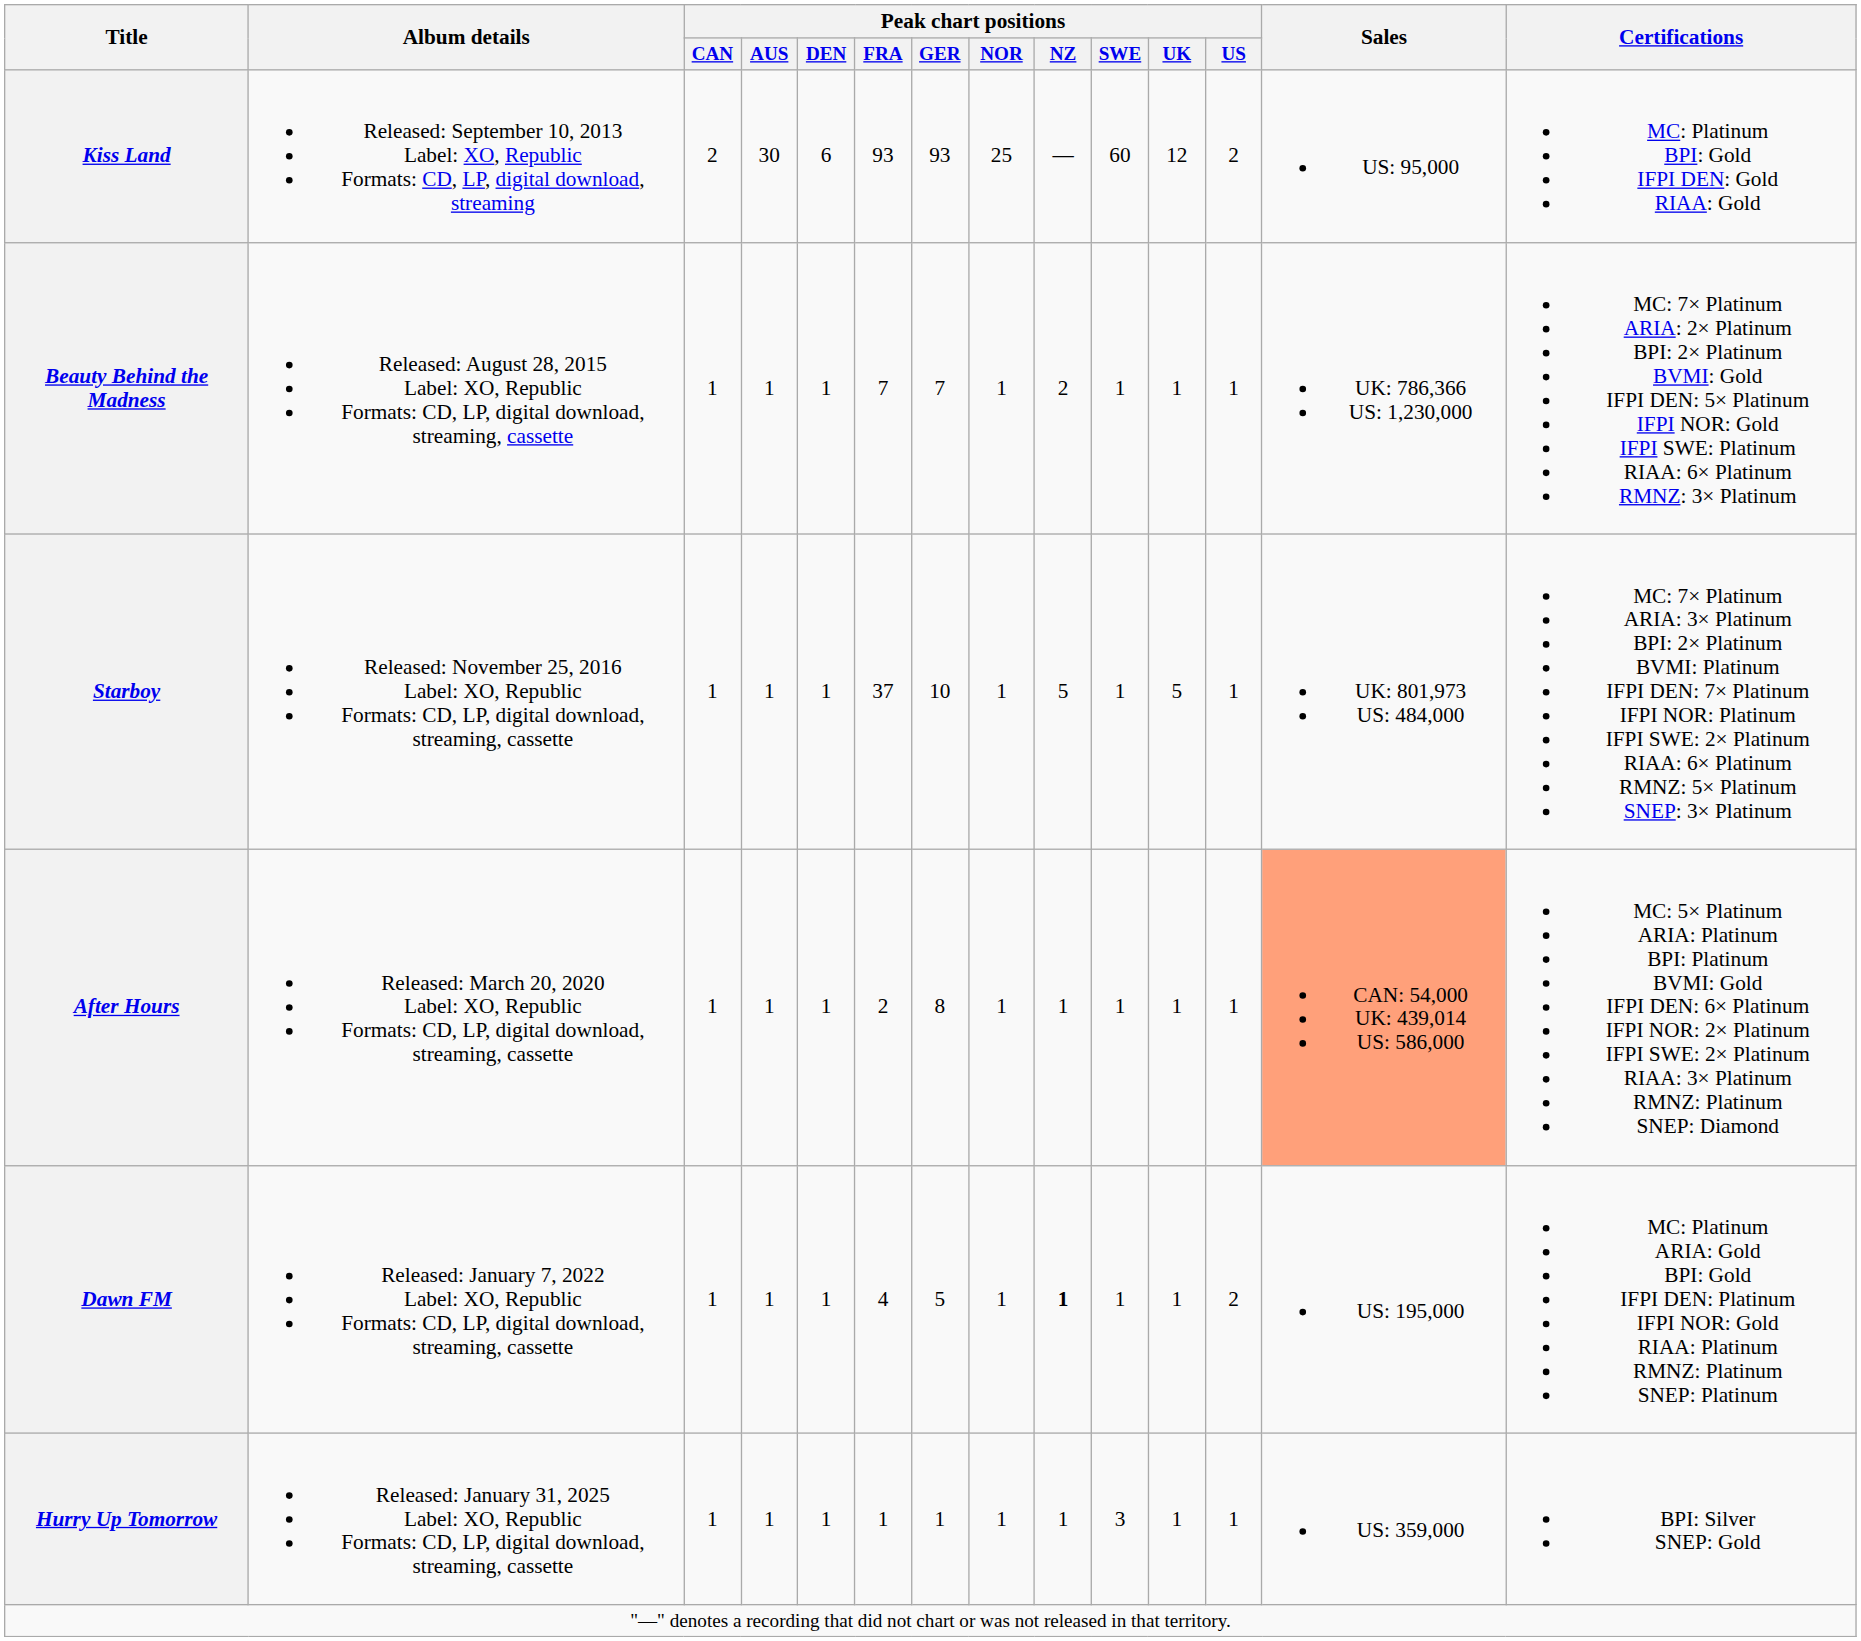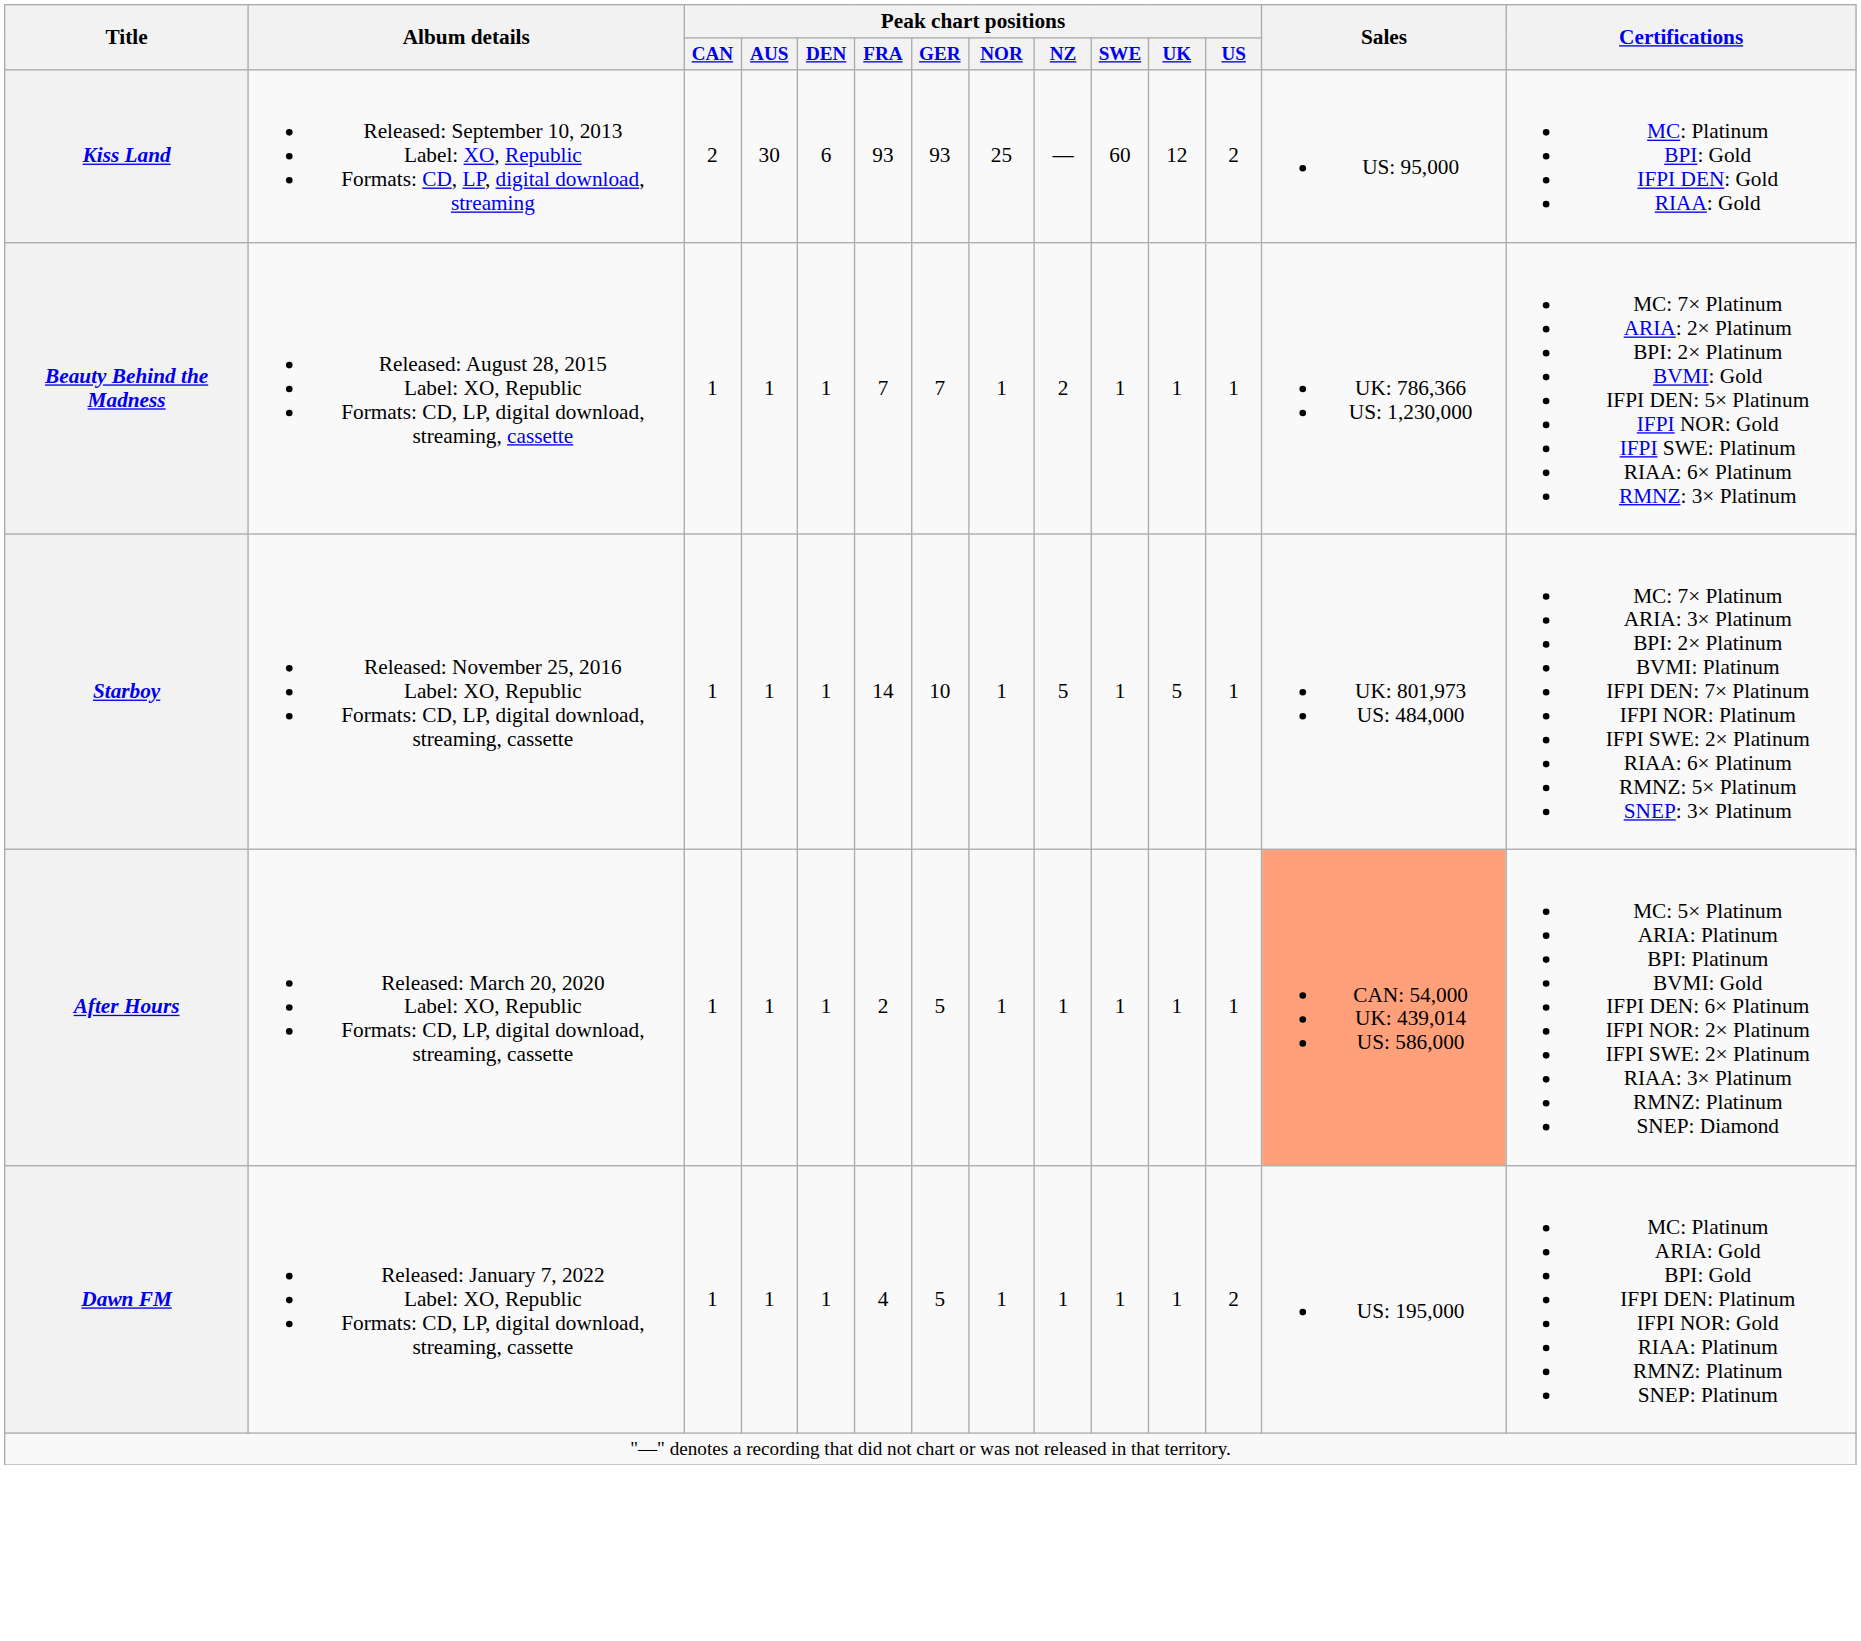Starboy | Peak chart positions / FRA: 37 -> 14
After Hours | Peak chart positions / GER: 8 -> 5
Dawn FM | Peak chart positions / NZ: bold -> normal
- row: Hurry Up Tomorrow | Released: January 31, 2025 Label: XO, Republic Formats: CD, LP, digital download, streaming, cassette | 1 | 1 | 1 | 1 | 1 | 1 | 1 | 3 | 1 | 1 | US: 359,000 | BPI: Silver SNEP: Gold
